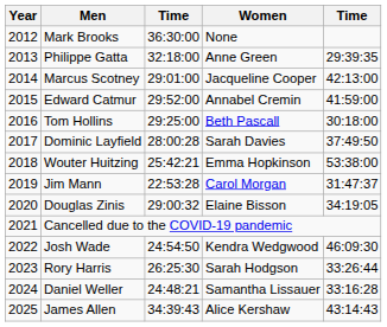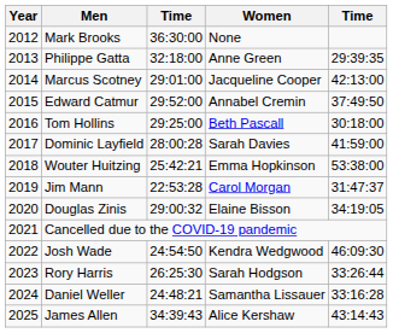Edward Catmur | column 5: 41:59:00 -> 37:49:50
Dominic Layfield | column 5: 37:49:50 -> 41:59:00
